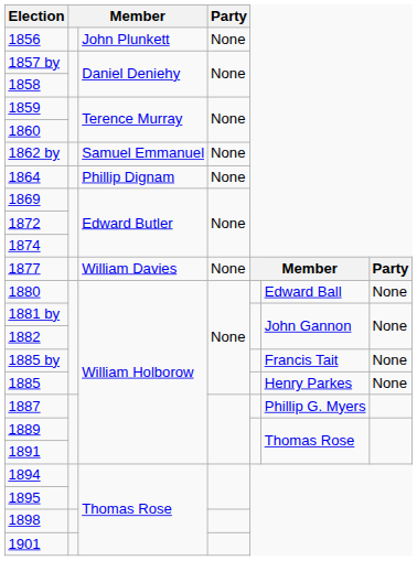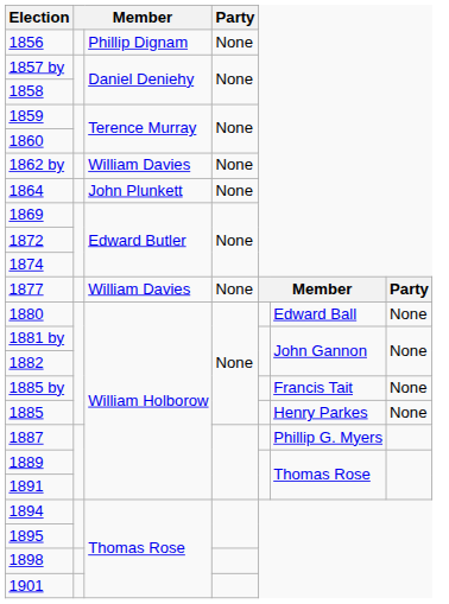1856 | column 3: John Plunkett -> Phillip Dignam
1862 by | column 3: Samuel Emmanuel -> William Davies
1864 | column 3: Phillip Dignam -> John Plunkett
